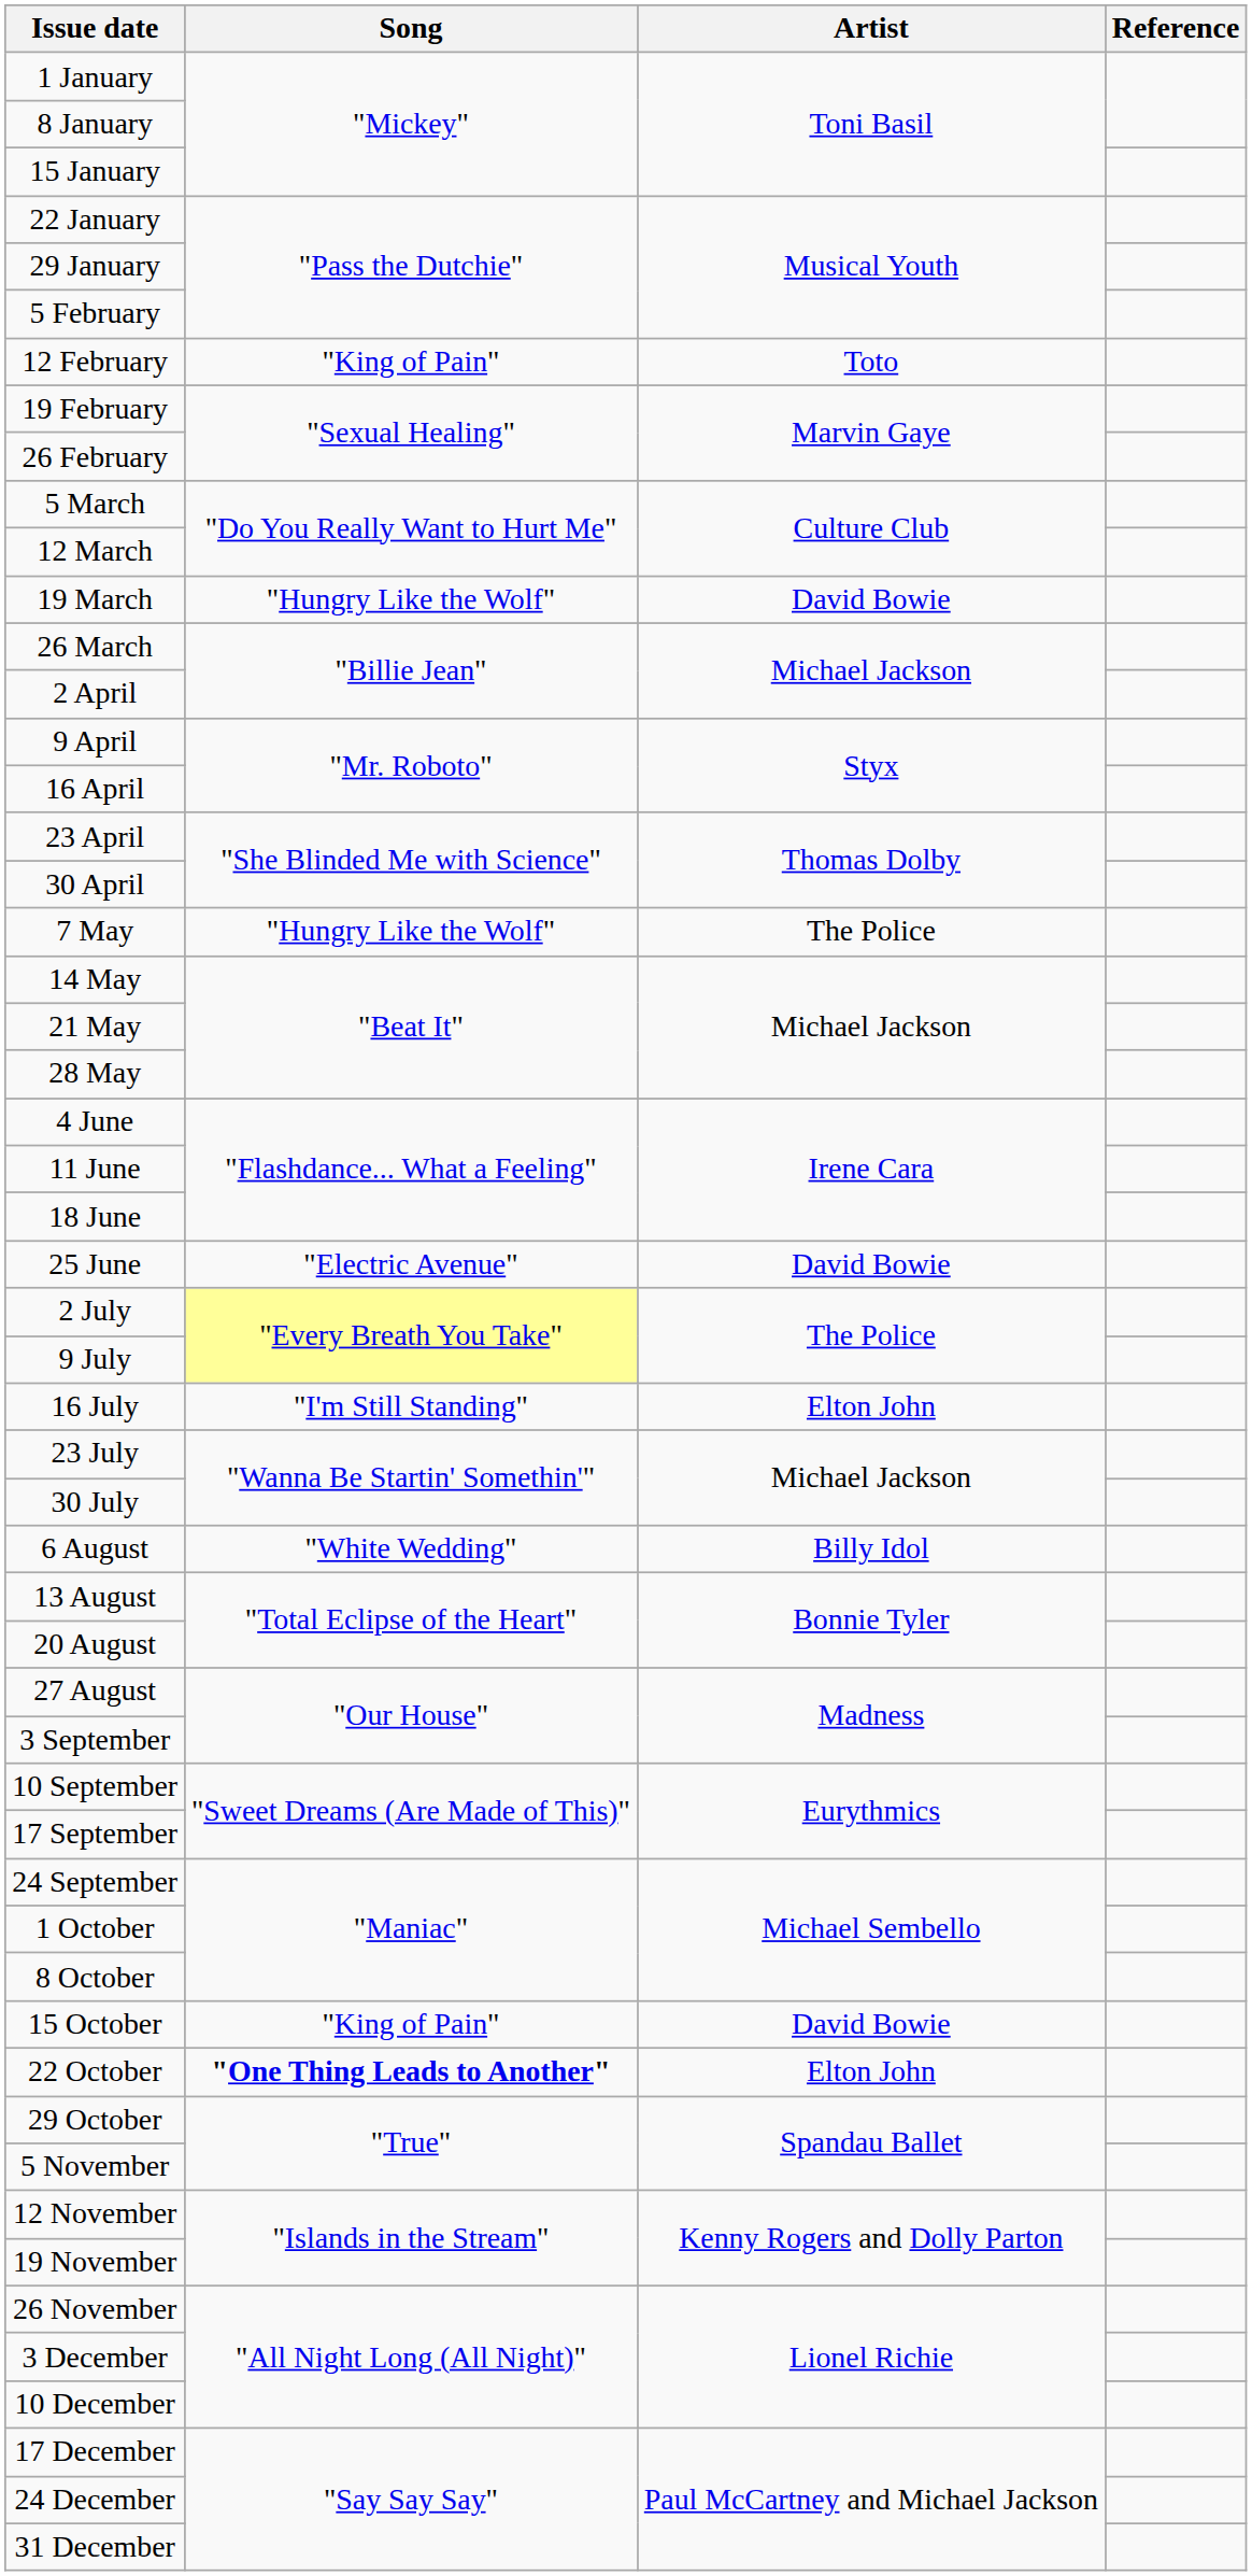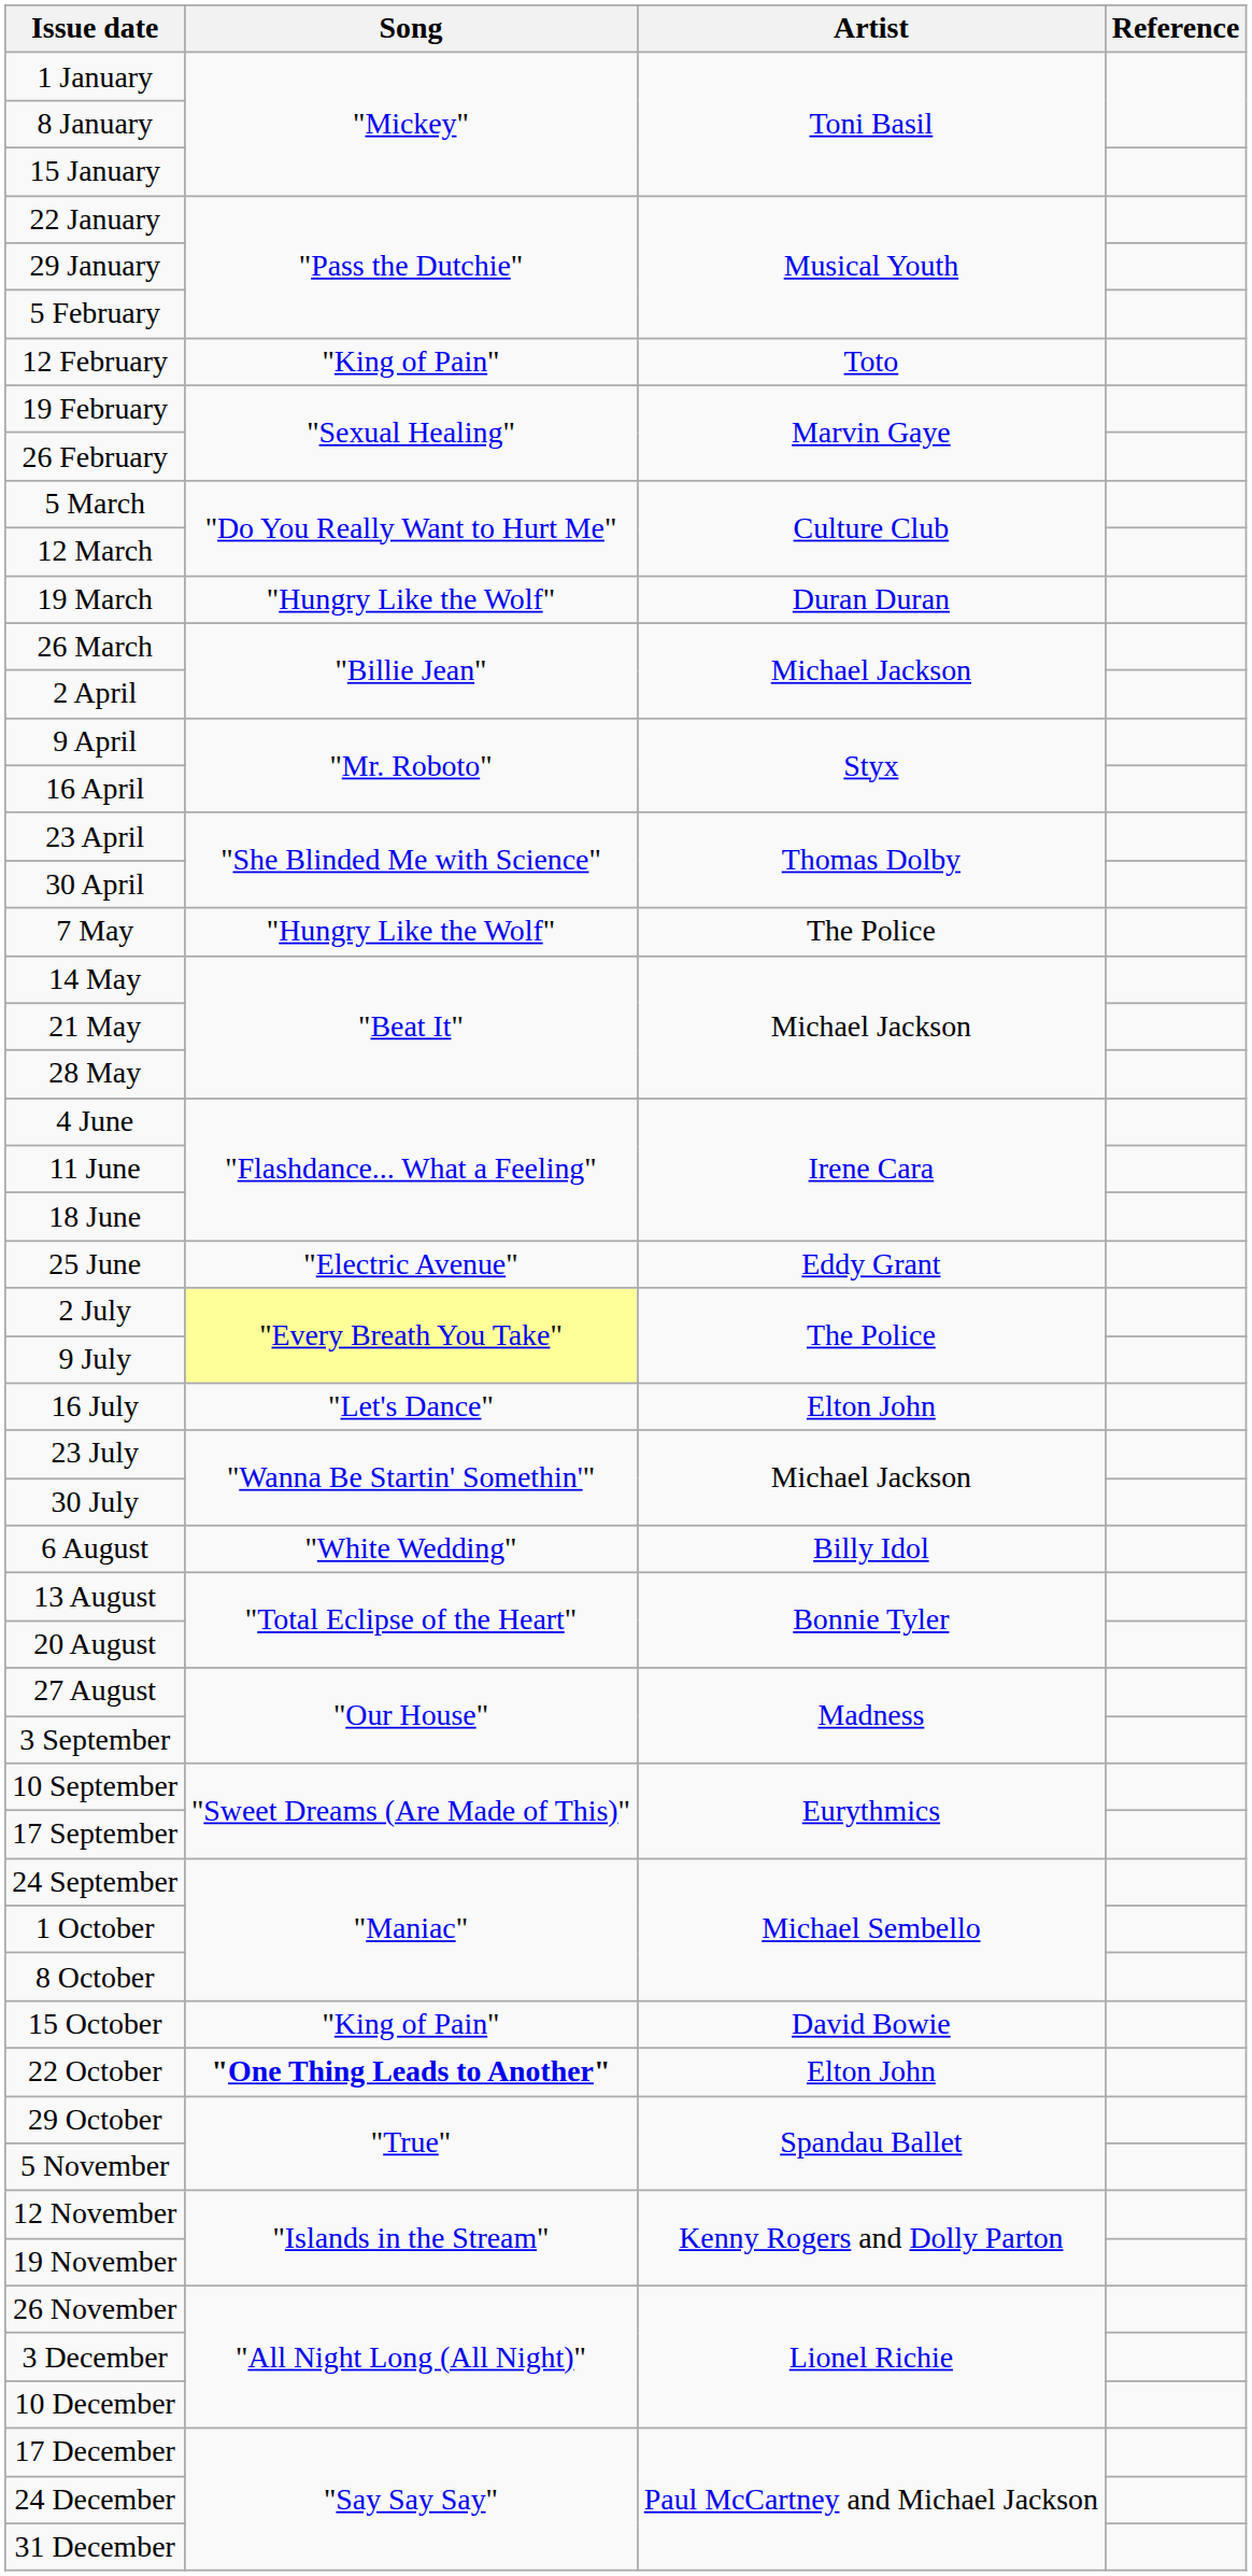19 March | Artist: David Bowie -> Duran Duran
25 June | Artist: David Bowie -> Eddy Grant
16 July | Song: "I'm Still Standing" -> "Let's Dance"
